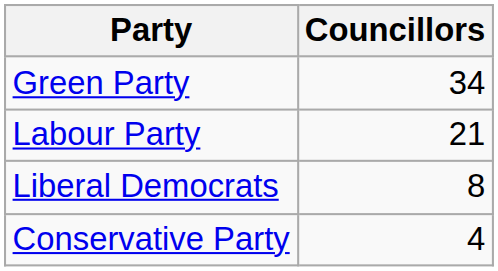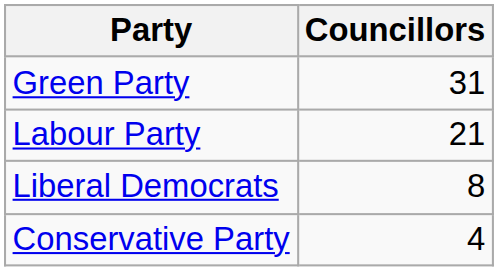Green Party | Councillors: 34 -> 31
